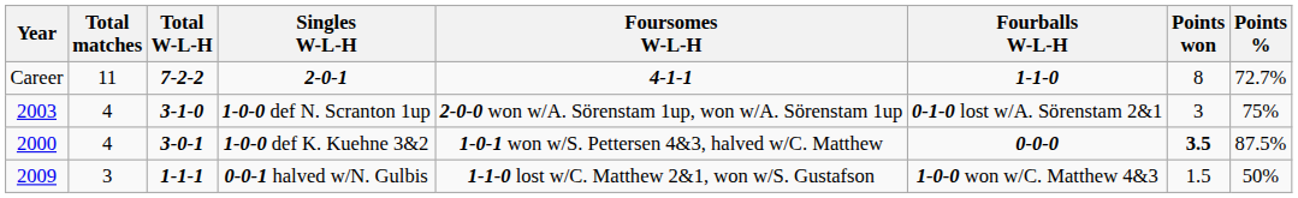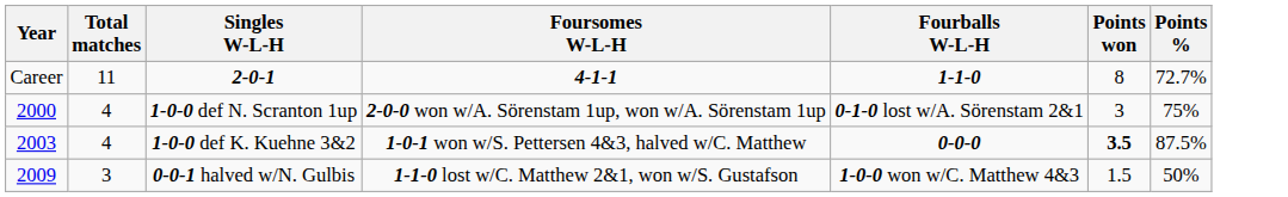- column: Total W-L-H | 7-2-2 | 3-1-0 | 3-0-1 | 1-1-1
1-0-0 def N. Scranton 1up | Year: 2003 -> 2000
1-0-0 def K. Kuehne 3&2 | Year: 2000 -> 2003
